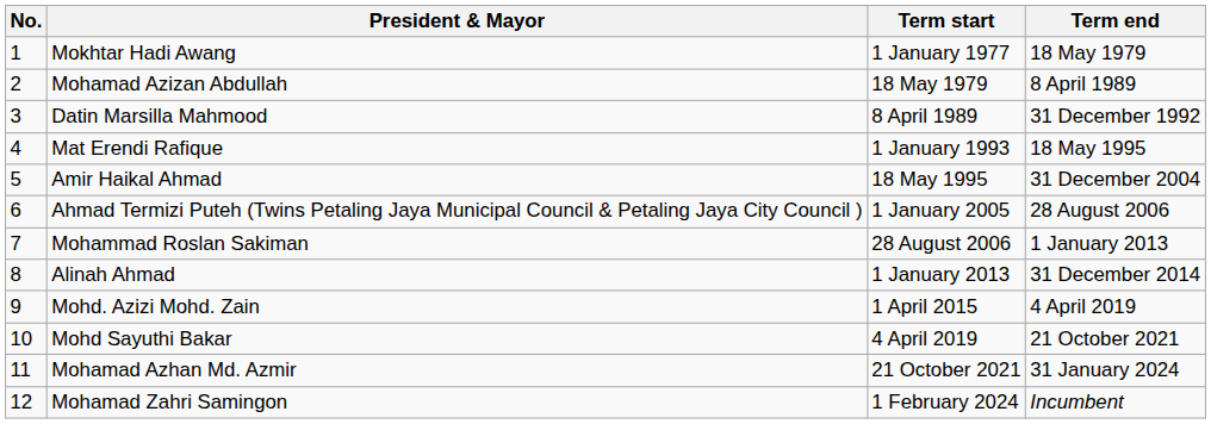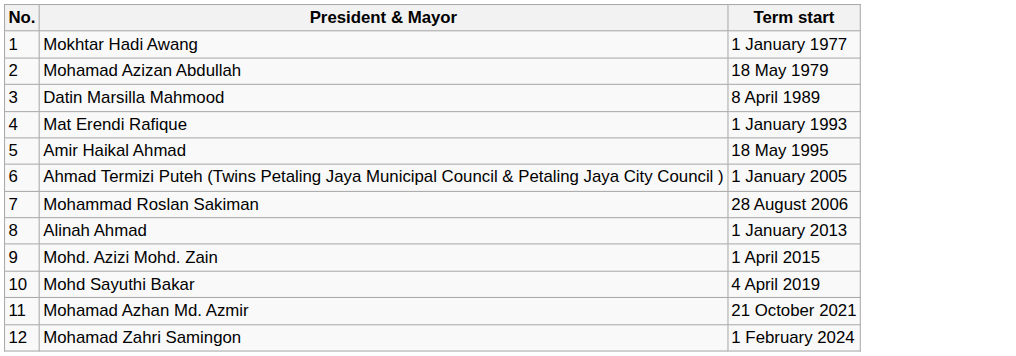- column: Term end | 18 May 1979 | 8 April 1989 | 31 December 1992 | 18 May 1995 | 31 December 2004 | 28 August 2006 | 1 January 2013 | 31 December 2014 | 4 April 2019 | 21 October 2021 | 31 January 2024 | Incumbent
